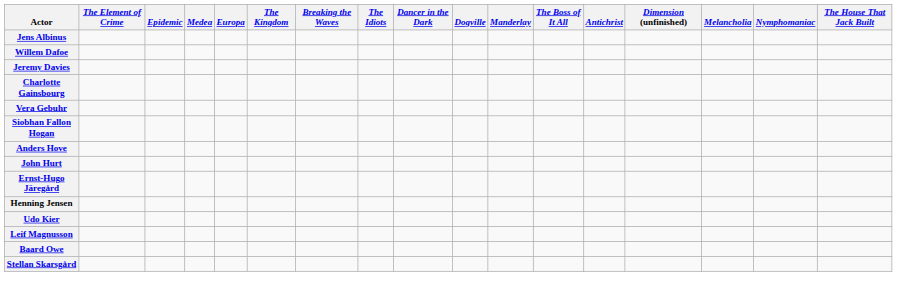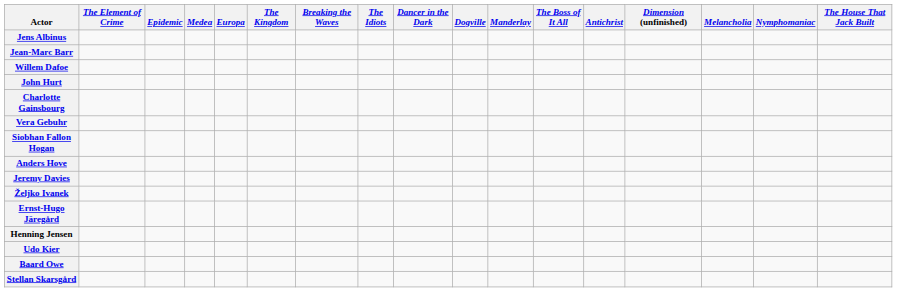+ row: Jean-Marc Barr
rows swapped: Jeremy Davies <-> John Hurt
+ row: Željko Ivanek
- row: Leif Magnusson
